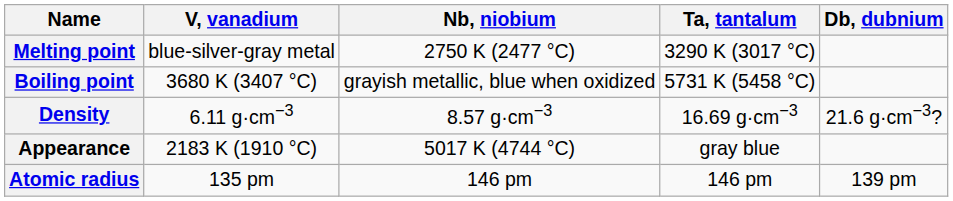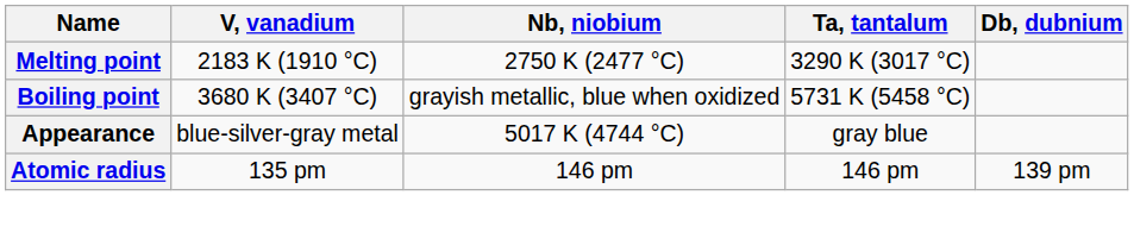Melting point | V, vanadium: blue-silver-gray metal -> 2183 K (1910 °C)
- row: Density | 6.11 g·cm−3 | 8.57 g·cm−3 | 16.69 g·cm−3 | 21.6 g·cm−3?
Appearance | V, vanadium: 2183 K (1910 °C) -> blue-silver-gray metal
